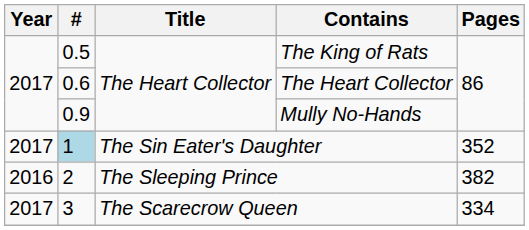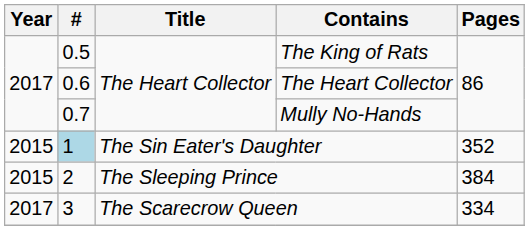Mully No-Hands | #: 0.9 -> 0.7
The Sin Eater's Daughter | Year: 2017 -> 2015
The Sleeping Prince | Year: 2016 -> 2015
The Sleeping Prince | Pages: 382 -> 384
